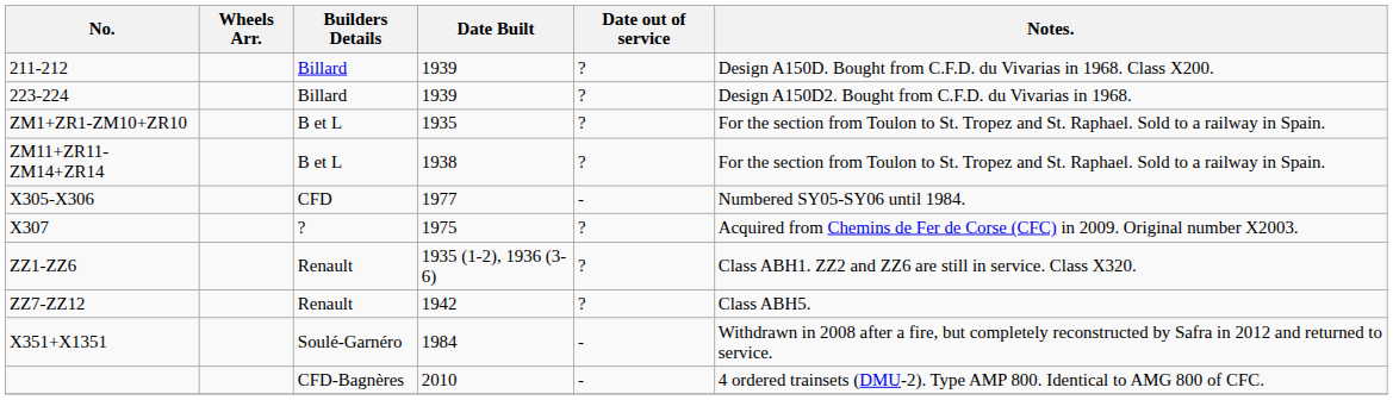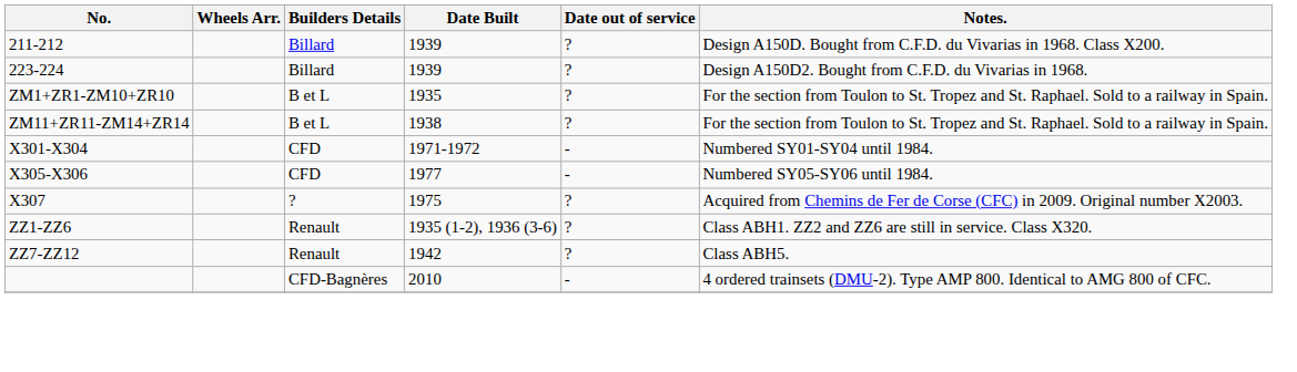+ row: X301-X304 | CFD | 1971-1972 | - | Numbered SY01-SY04 until 1984.
- row: X351+X1351 | Soulé-Garnéro | 1984 | - | Withdrawn in 2008 after a fire, but completely reconstructed by Safra in 2012 and returned to service.
